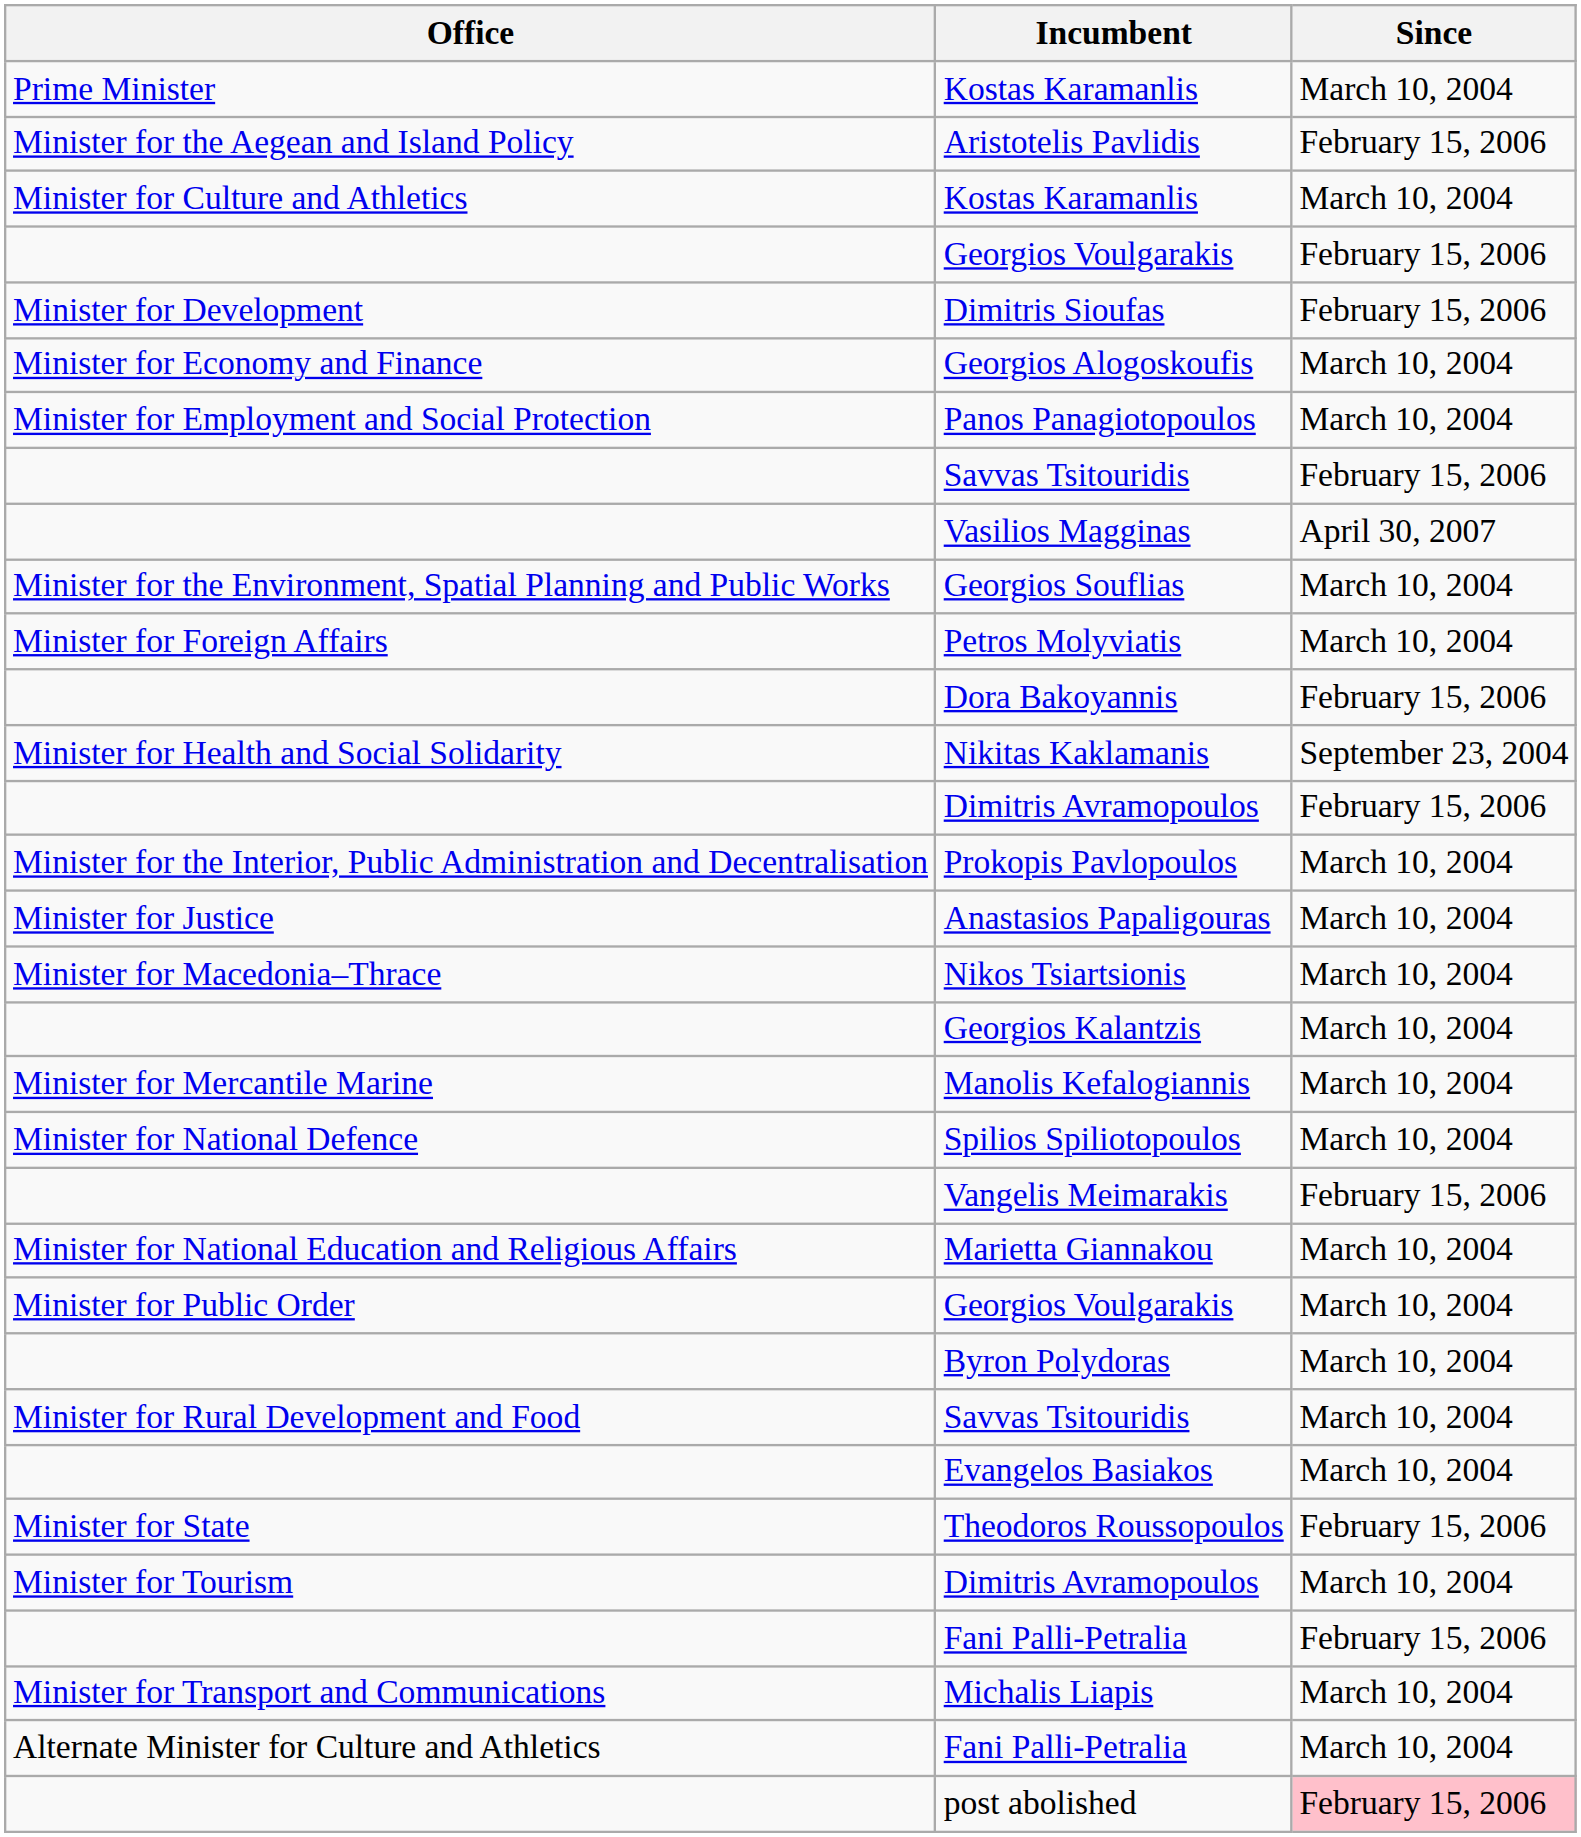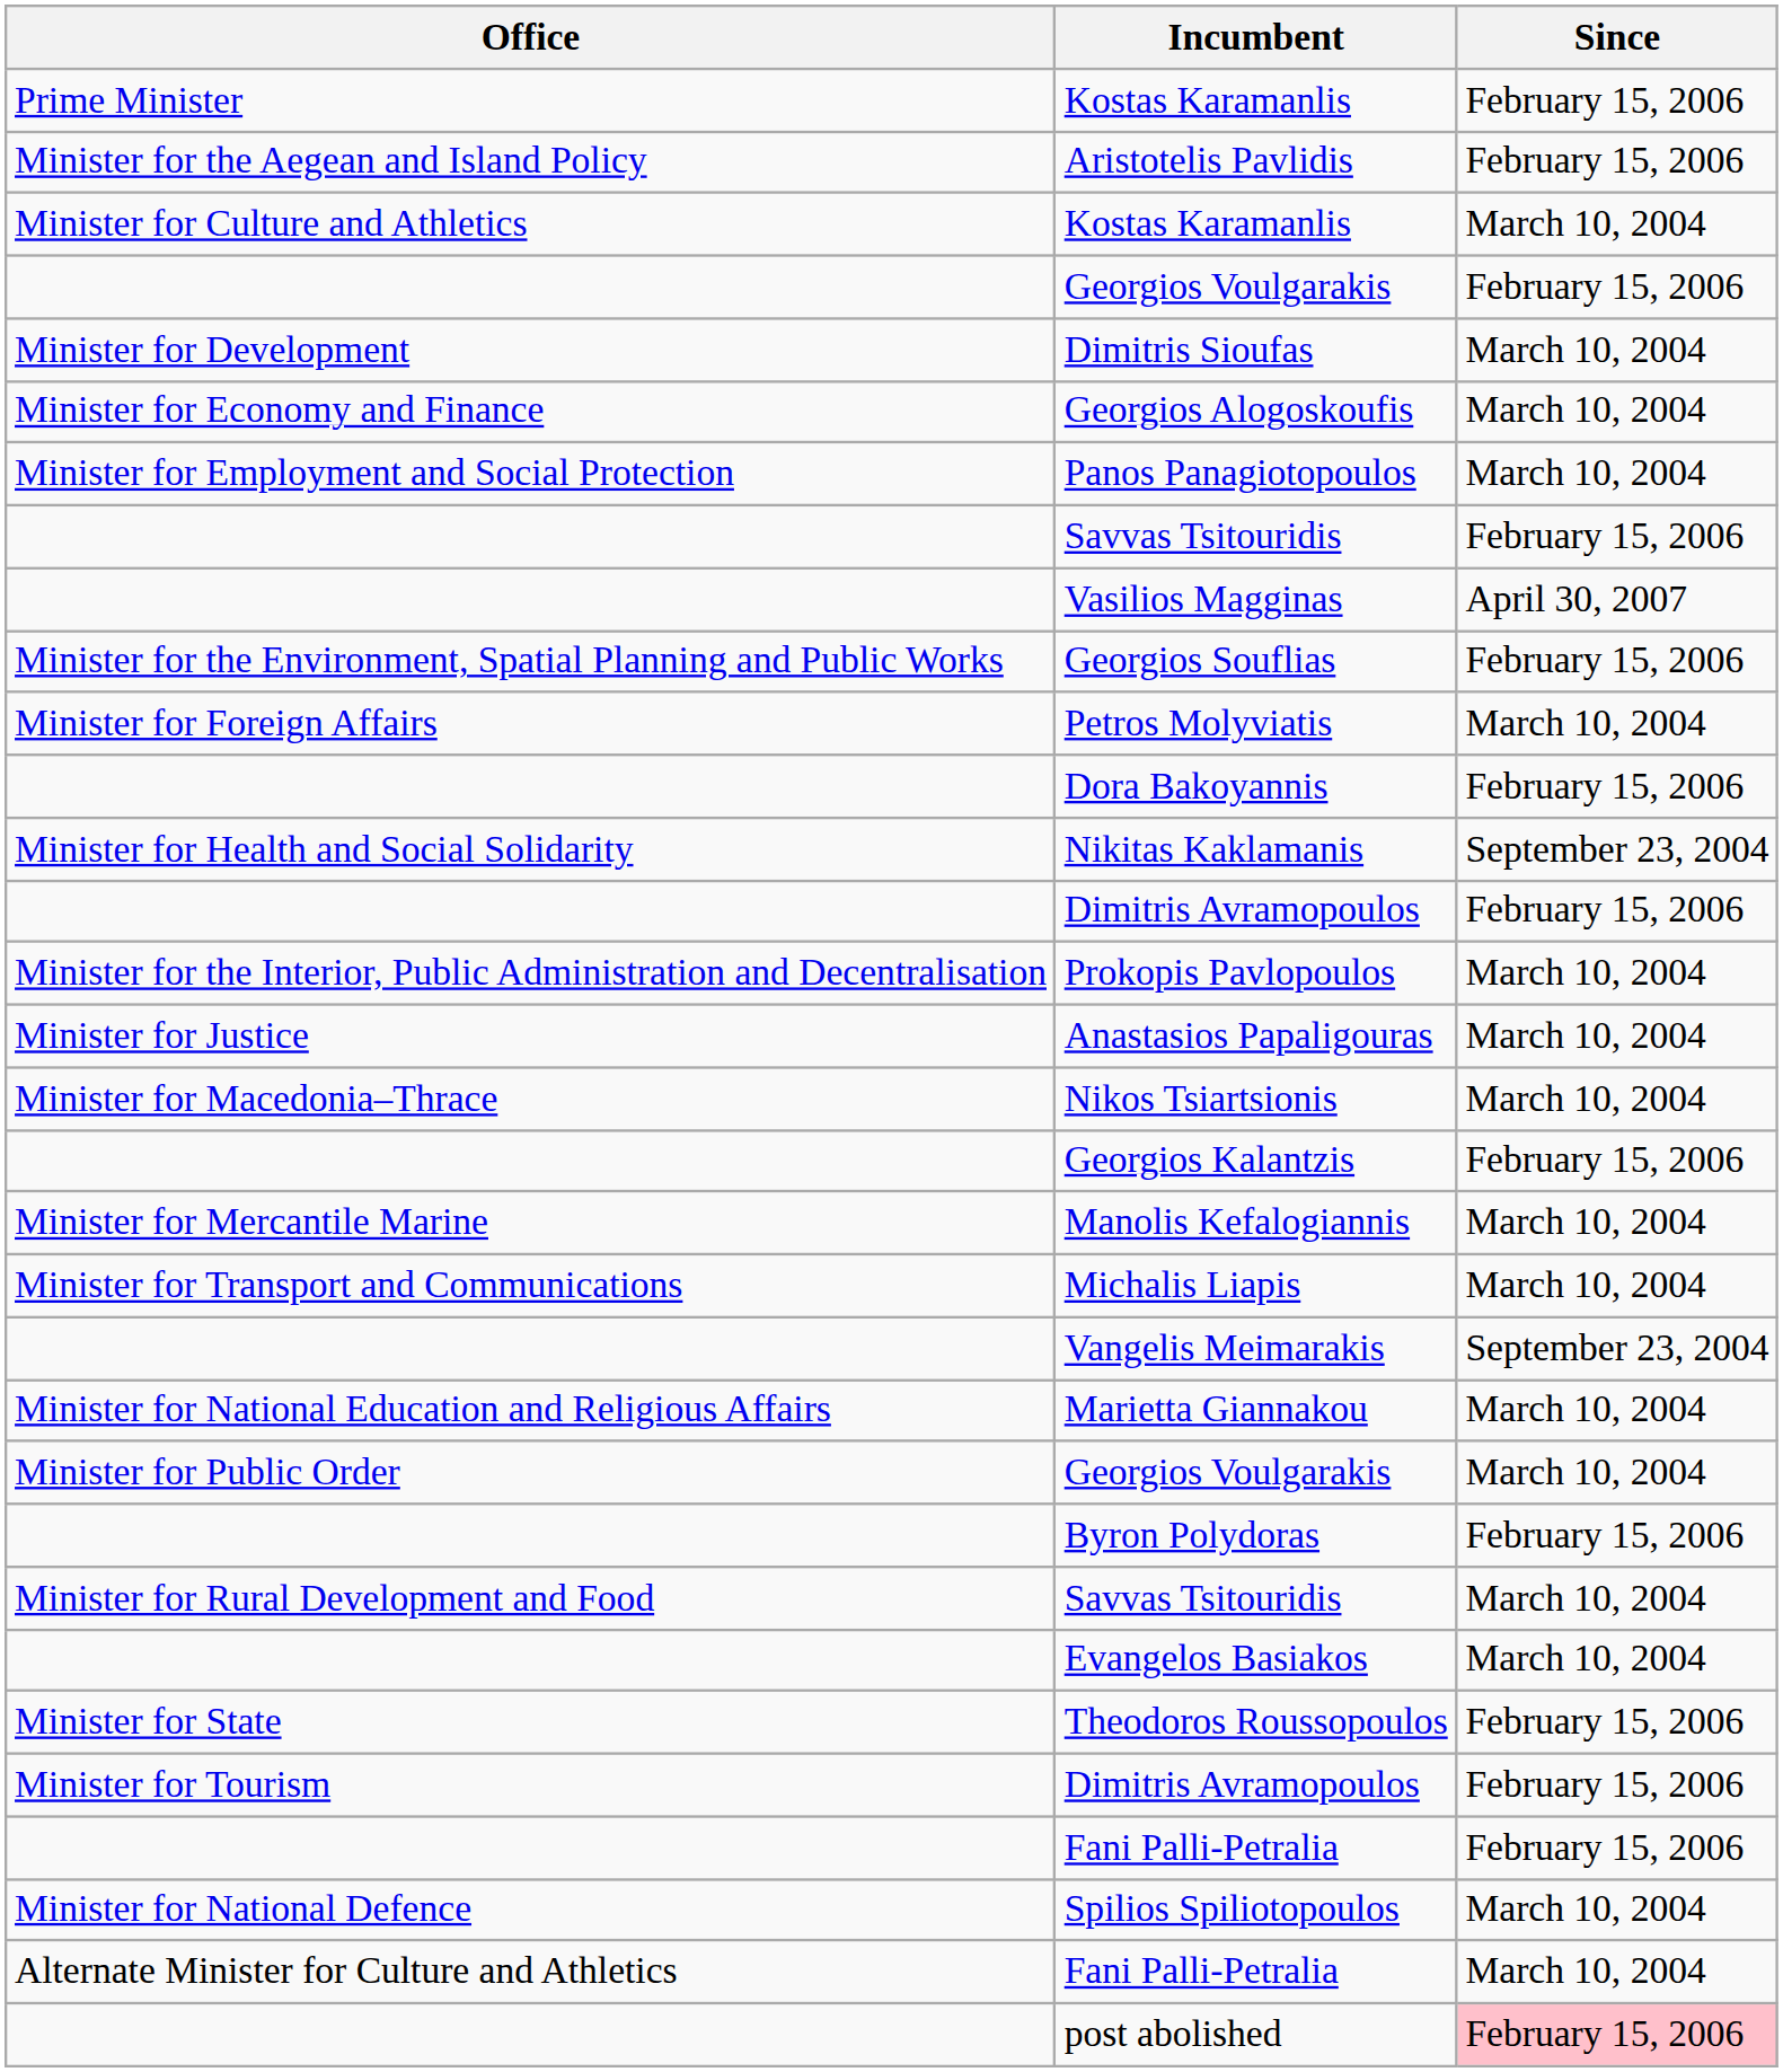Prime Minister / Kostas Karamanlis | Since: March 10, 2004 -> February 15, 2006
Dimitris Sioufas | Since: February 15, 2006 -> March 10, 2004
Georgios Souflias | Since: March 10, 2004 -> February 15, 2006
Georgios Kalantzis | Since: March 10, 2004 -> February 15, 2006
rows swapped: Spilios Spiliotopoulos <-> Michalis Liapis
Vangelis Meimarakis | Since: February 15, 2006 -> September 23, 2004
Byron Polydoras | Since: March 10, 2004 -> February 15, 2006
Minister for Tourism / Dimitris Avramopoulos | Since: March 10, 2004 -> February 15, 2006
